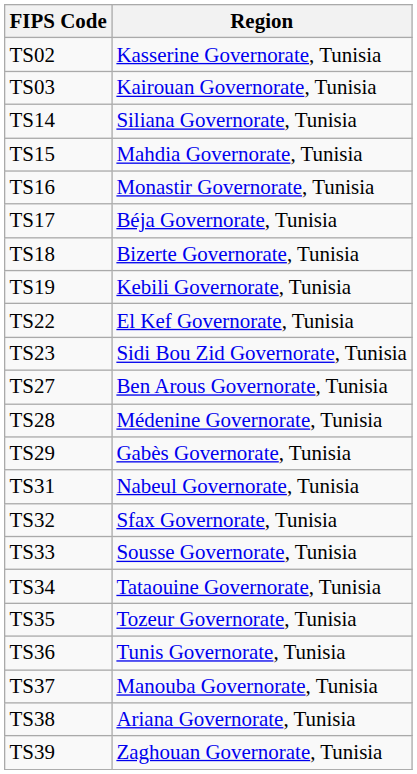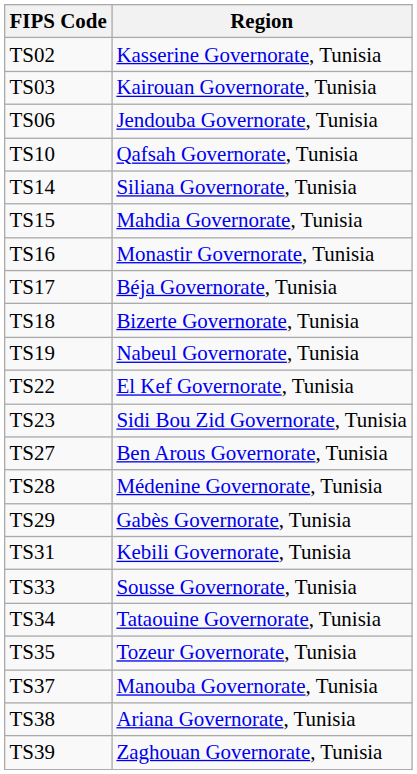+ row: TS06 | Jendouba Governorate, Tunisia
+ row: TS10 | Qafsah Governorate, Tunisia
TS19 | Region: Kebili Governorate, Tunisia -> Nabeul Governorate, Tunisia
TS31 | Region: Nabeul Governorate, Tunisia -> Kebili Governorate, Tunisia
- row: TS32 | Sfax Governorate, Tunisia
- row: TS36 | Tunis Governorate, Tunisia
